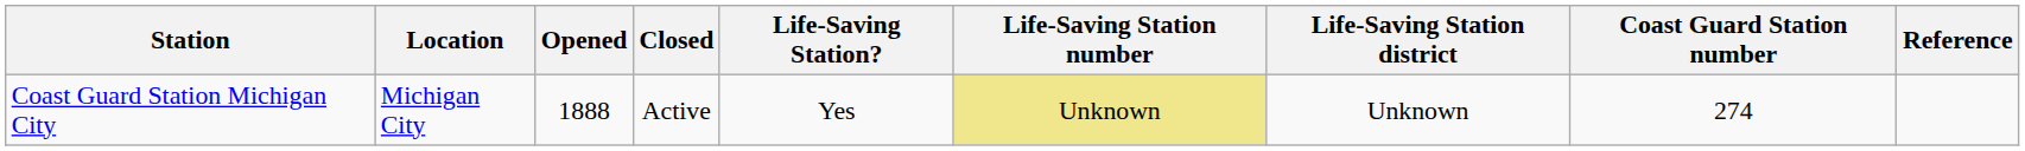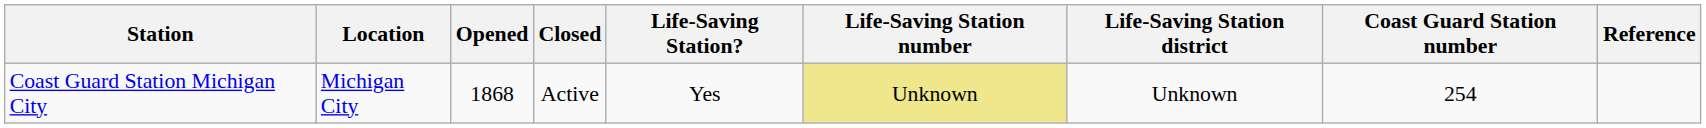Coast Guard Station Michigan City | Opened: 1888 -> 1868
Coast Guard Station Michigan City | Coast Guard Station number: 274 -> 254
